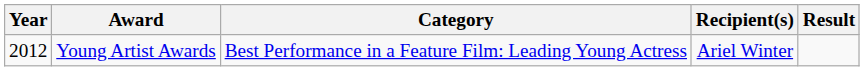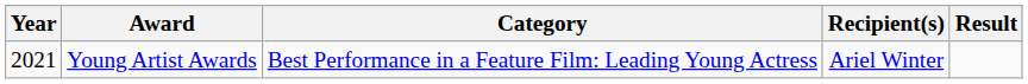Young Artist Awards | Year: 2012 -> 2021
